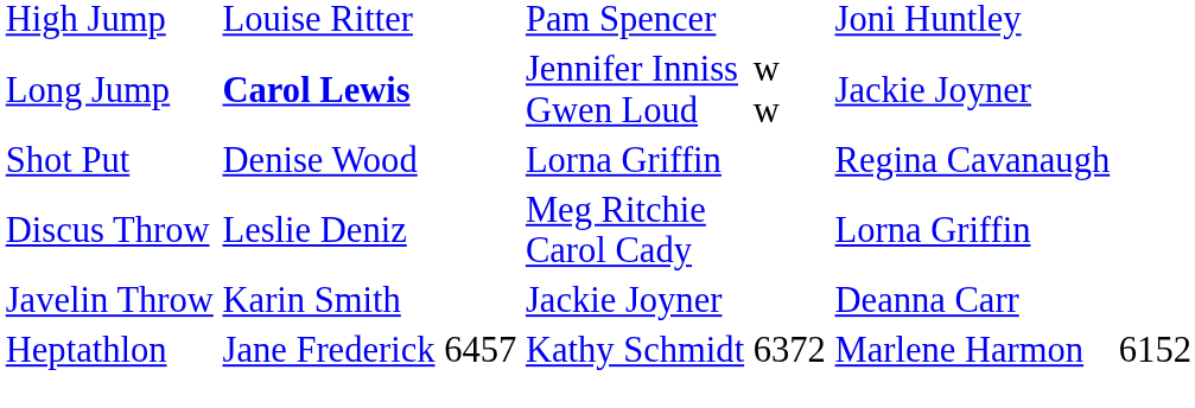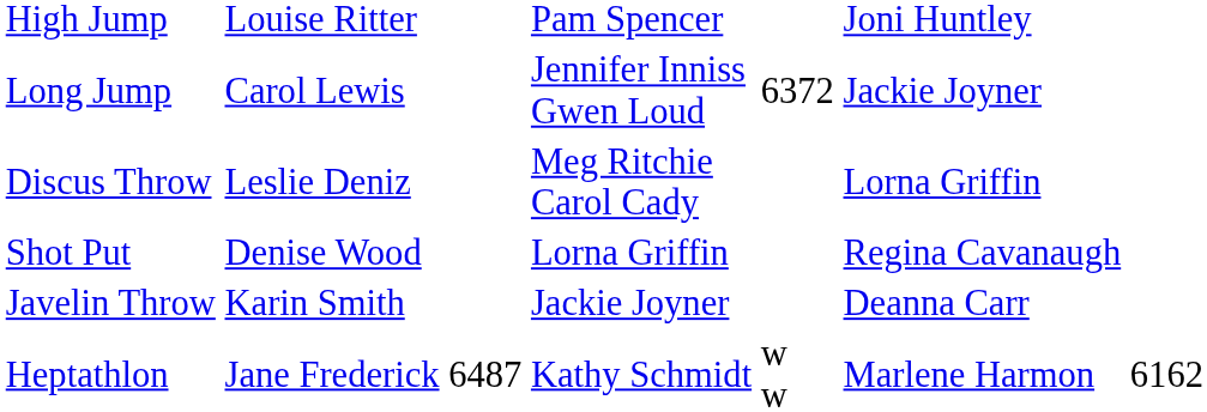Long Jump | column 2: bold -> normal
Long Jump | column 5: w w -> 6372
rows swapped: Shot Put <-> Discus Throw
Heptathlon | column 3: 6457 -> 6487
Heptathlon | column 5: 6372 -> w w
Heptathlon | column 7: 6152 -> 6162
